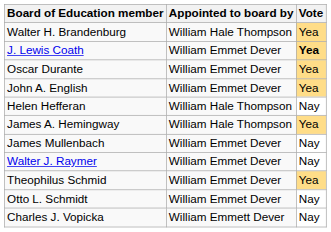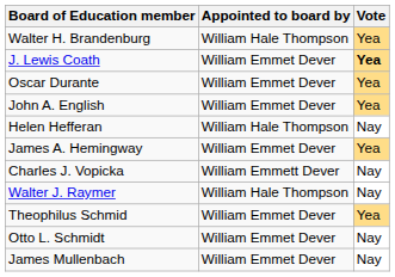James A. Hemingway | Appointed to board by: William Hale Thompson -> William Emmet Dever
rows swapped: James Mullenbach <-> Charles J. Vopicka
Walter J. Raymer | Appointed to board by: William Emmet Dever -> William Hale Thompson
